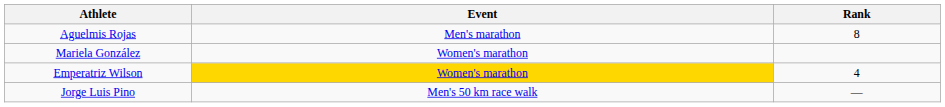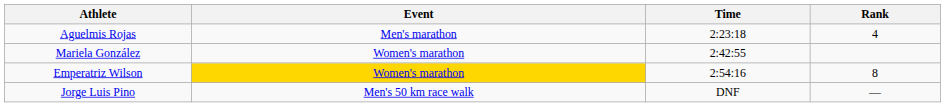+ column: Time | 2:23:18 | 2:42:55 | 2:54:16 | DNF
Aguelmis Rojas | Rank: 8 -> 4
Emperatriz Wilson | Rank: 4 -> 8
